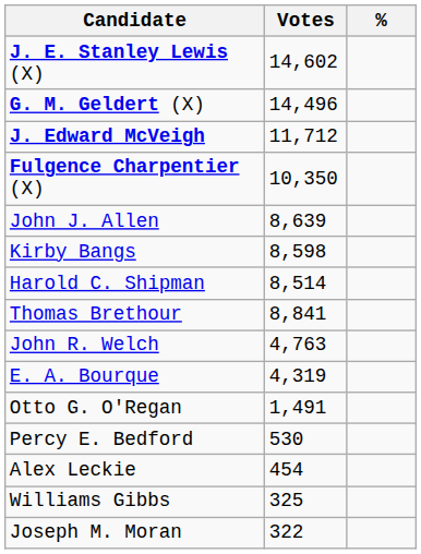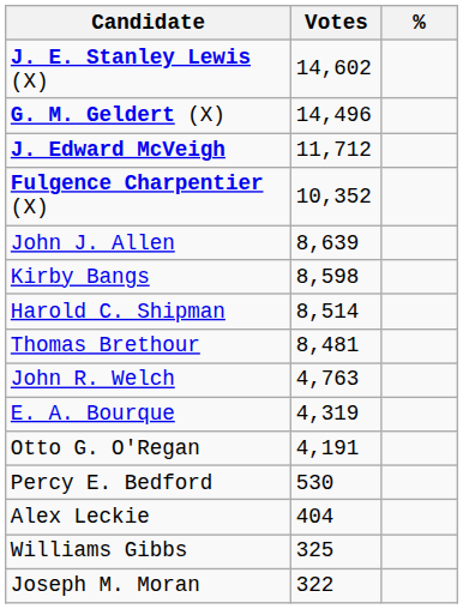Fulgence Charpentier (X) | Votes: 10,350 -> 10,352
Thomas Brethour | Votes: 8,841 -> 8,481
Otto G. O'Regan | Votes: 1,491 -> 4,191
Alex Leckie | Votes: 454 -> 404
